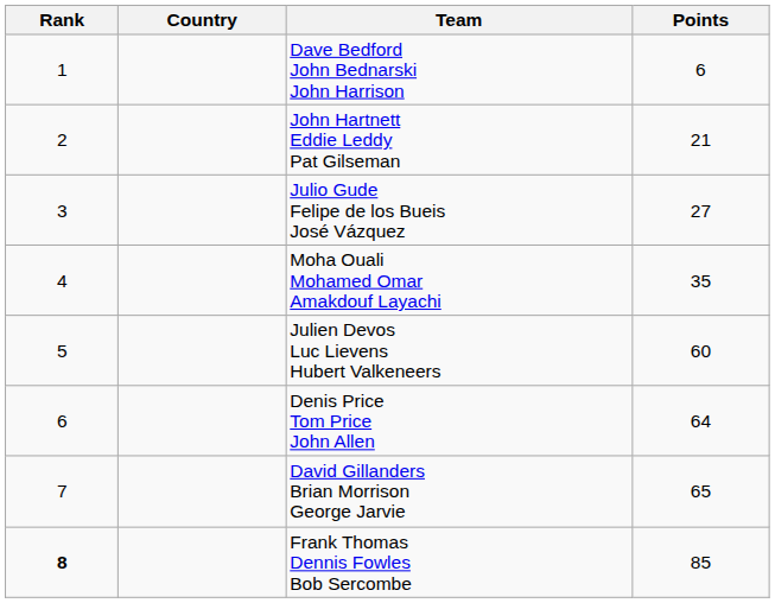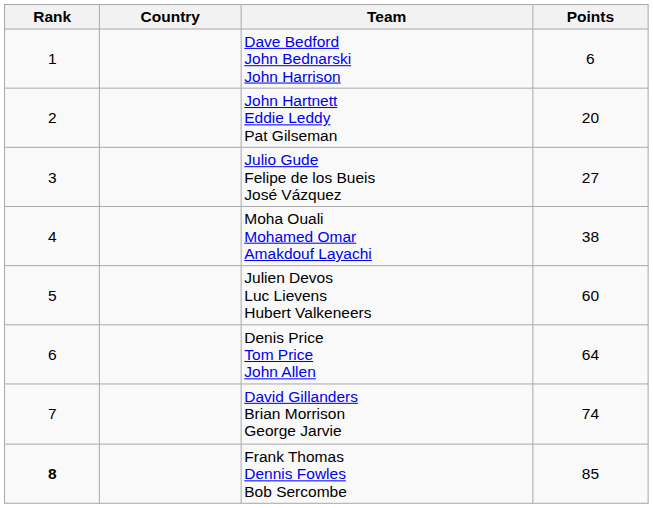John Hartnett Eddie Leddy Pat Gilseman | Points: 21 -> 20
Moha Ouali Mohamed Omar Amakdouf Layachi | Points: 35 -> 38
David Gillanders Brian Morrison George Jarvie | Points: 65 -> 74
